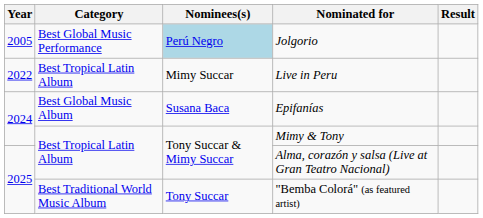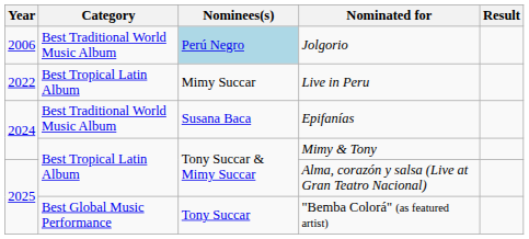Jolgorio | Year: 2005 -> 2006
Jolgorio | Category: Best Global Music Performance -> Best Traditional World Music Album
Epifanías | Category: Best Global Music Album -> Best Traditional World Music Album
"Bemba Colorá" (as featured artist) | Category: Best Traditional World Music Album -> Best Global Music Performance
